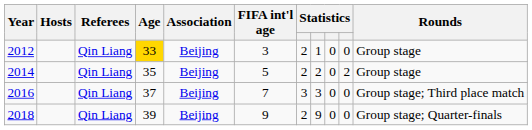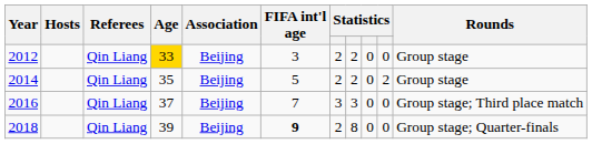2012 | column 8: 1 -> 2
2018 | FIFA int'l age: normal -> bold
2018 | column 8: 9 -> 8
